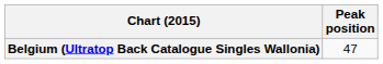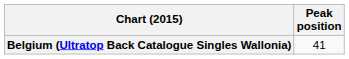Belgium (Ultratop Back Catalogue Singles Wallonia) | Peak position: 47 -> 41
